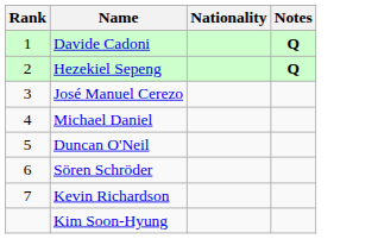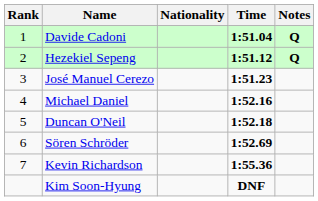+ column: Time | 1:51.04 | 1:51.12 | 1:51.23 | 1:52.16 | 1:52.18 | 1:52.69 | 1:55.36 | DNF
